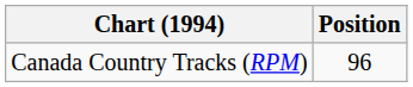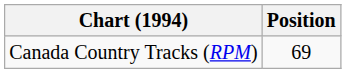Canada Country Tracks (RPM) | Position: 96 -> 69
